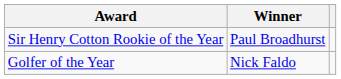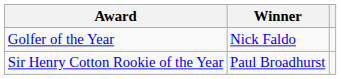rows swapped: Golfer of the Year <-> Sir Henry Cotton Rookie of the Year
